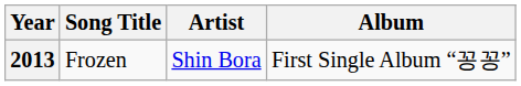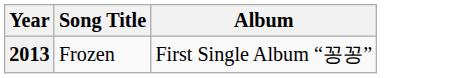- column: Artist | Shin Bora
